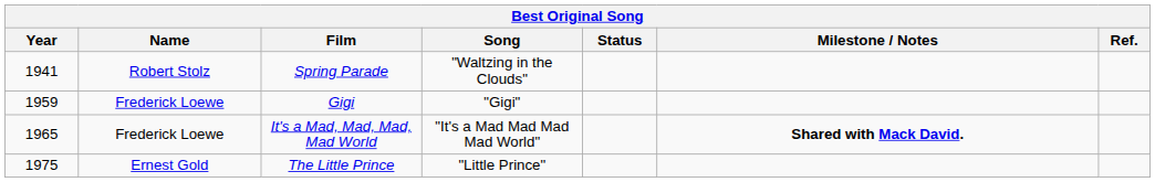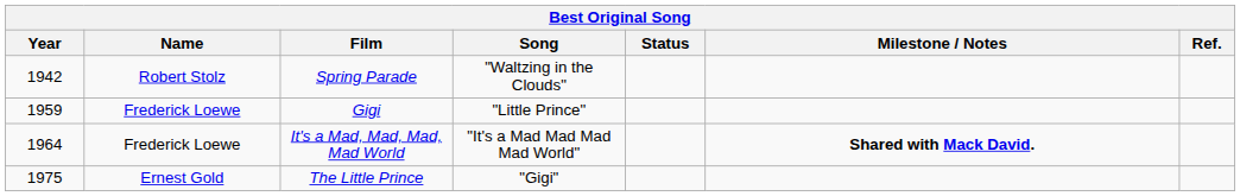Spring Parade | Year: 1941 -> 1942
Gigi | Song: "Gigi" -> "Little Prince"
It's a Mad, Mad, Mad, Mad World | Year: 1965 -> 1964
The Little Prince | Song: "Little Prince" -> "Gigi"
